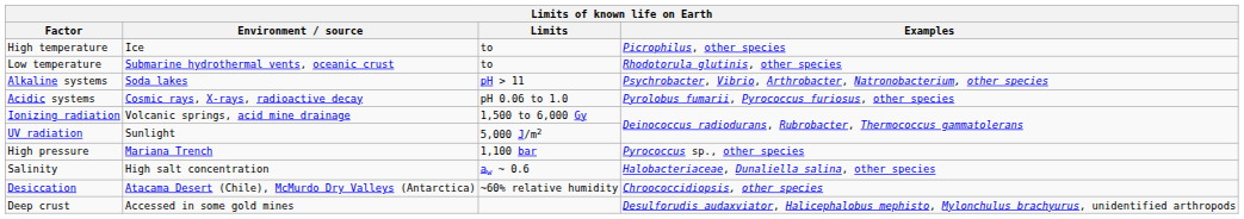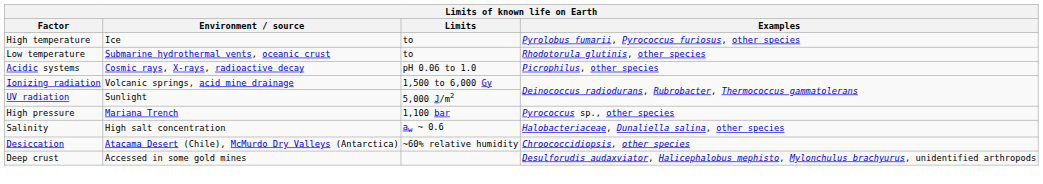High temperature | Examples: Picrophilus, other species -> Pyrolobus fumarii, Pyrococcus furiosus, other species
- row: Alkaline systems | Soda lakes | pH > 11 | Psychrobacter, Vibrio, Arthrobacter, Natronobacterium, other species
Acidic systems | Examples: Pyrolobus fumarii, Pyrococcus furiosus, other species -> Picrophilus, other species
